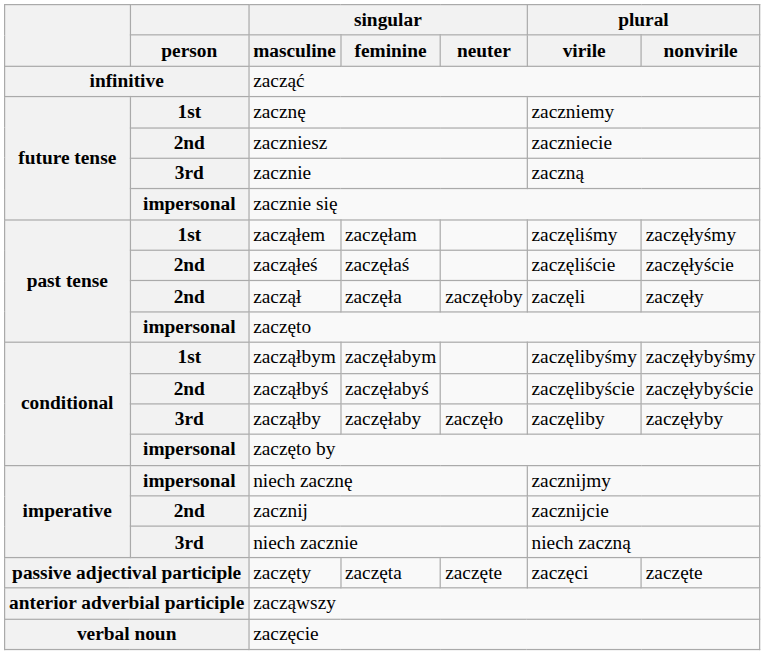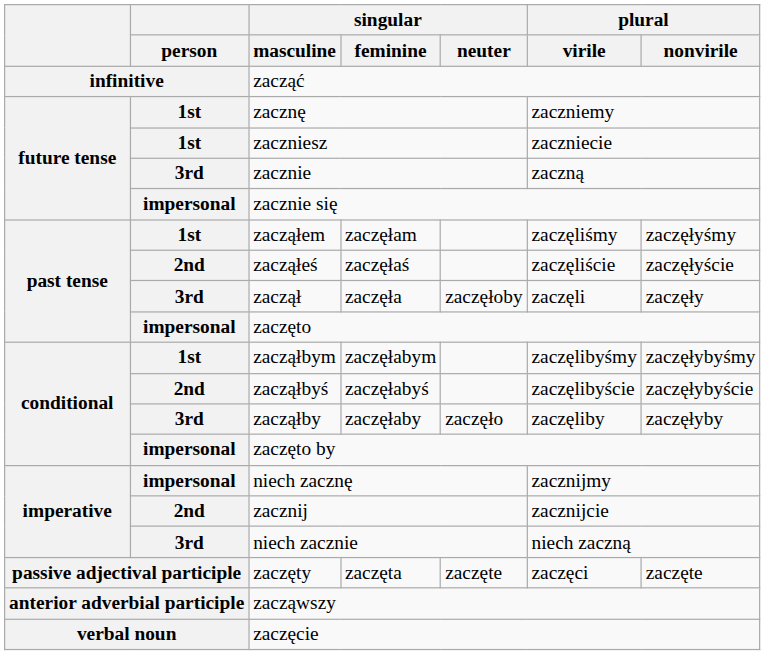zaczniesz | person: 2nd -> 1st
zaczął | person: 2nd -> 3rd
